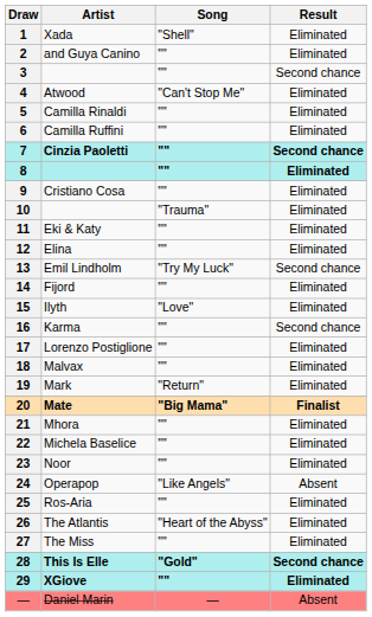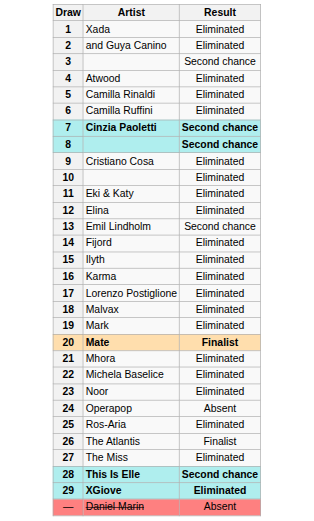- column: Song | "Shell" | "" | "" | "Can't Stop Me" | "" | "" | "" | "" | "" | "Trauma" | "" | "" | "Try My Luck" | "" | "Love" | "" | "" | "" | "Return" | "Big Mama" | "" | "" | "" | "Like Angels" | "" | "Heart of the Abyss" | "" | "Gold" | "" | —
8 | Result: Eliminated -> Second chance
16 | Result: Second chance -> Eliminated
26 | Result: Eliminated -> Finalist
